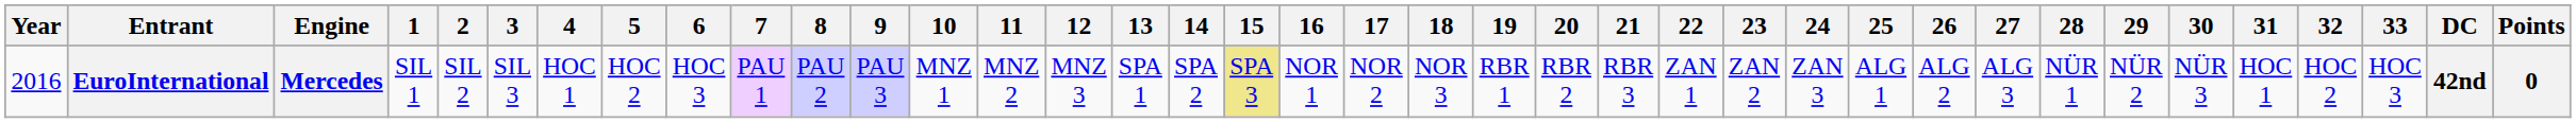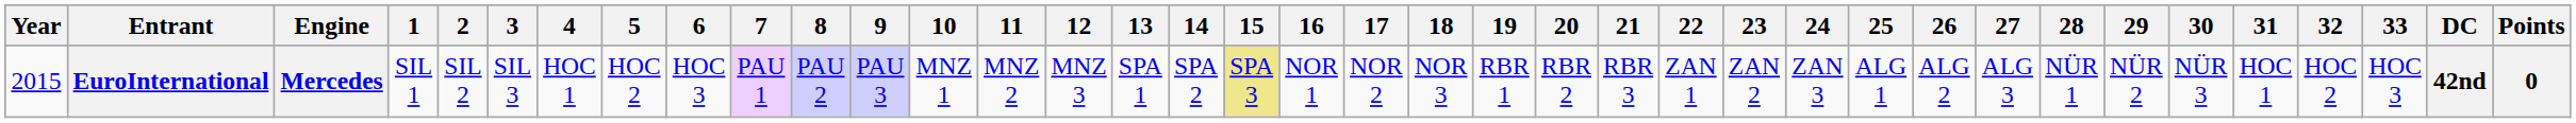EuroInternational | Year: 2016 -> 2015
